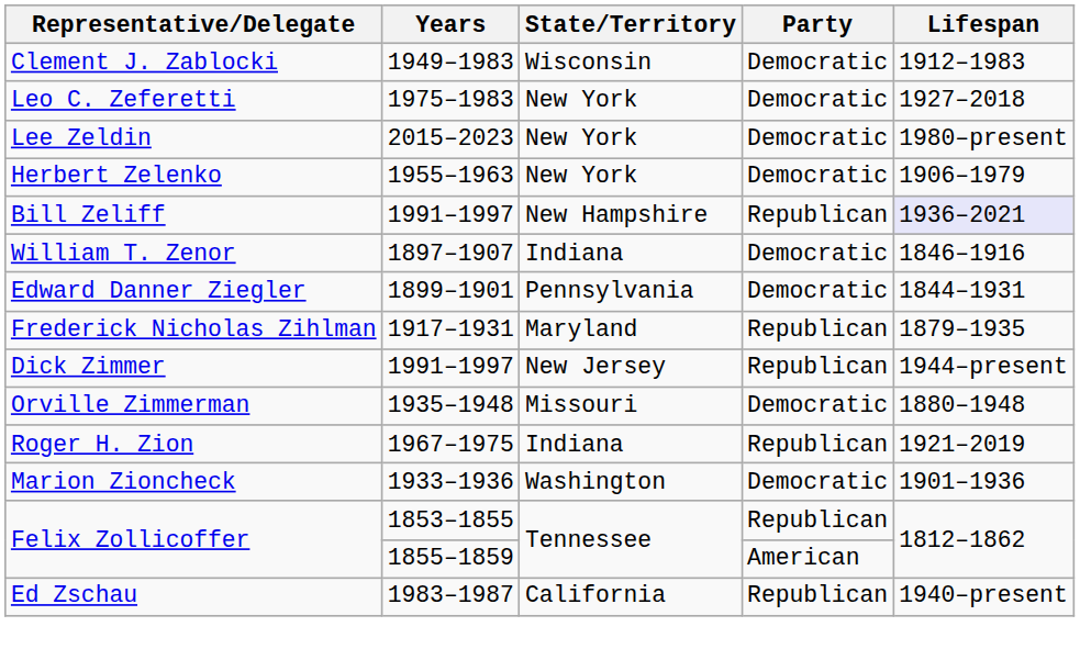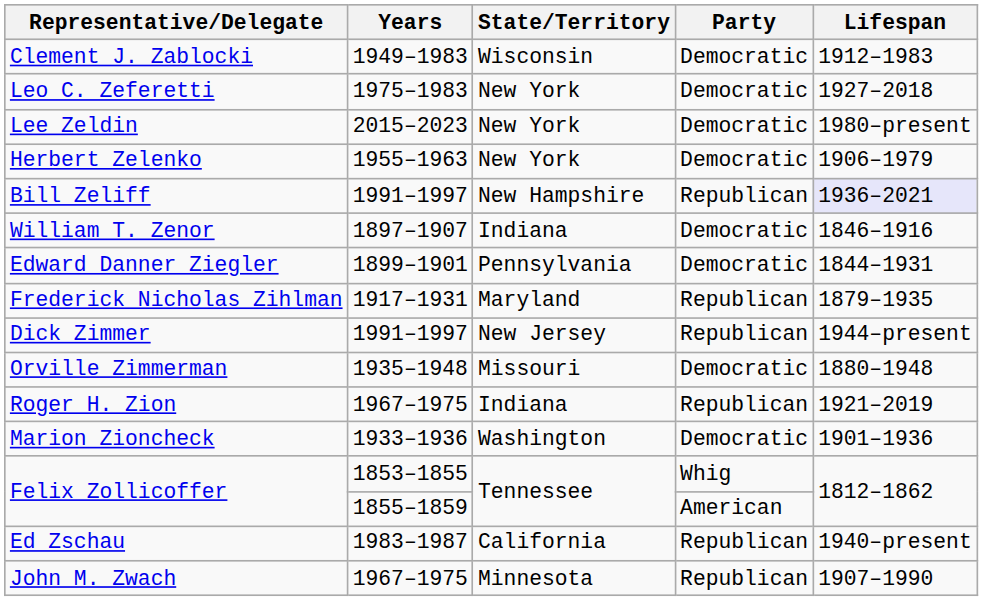Felix Zollicoffer / 1853–1855 | Party: Republican -> Whig
+ row: John M. Zwach | 1967–1975 | Minnesota | Republican | 1907–1990
